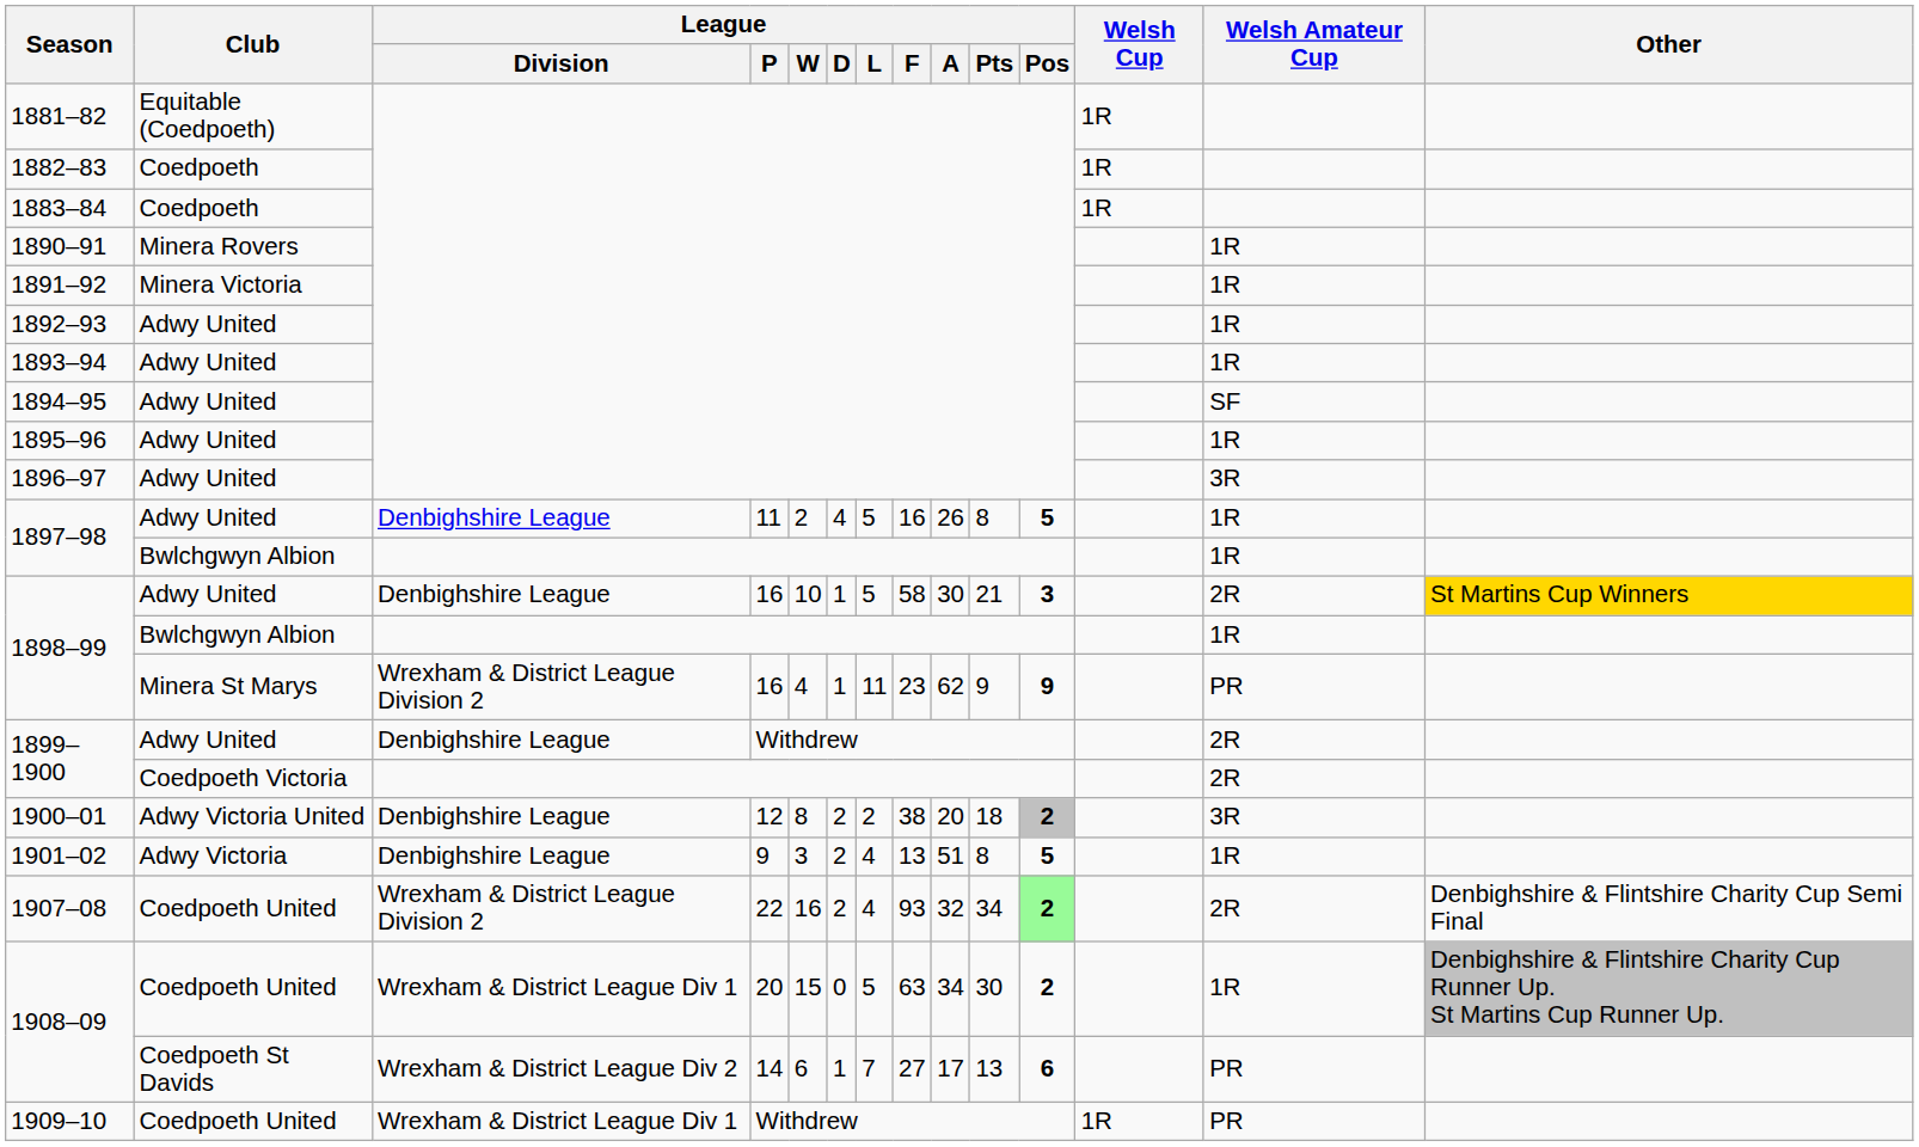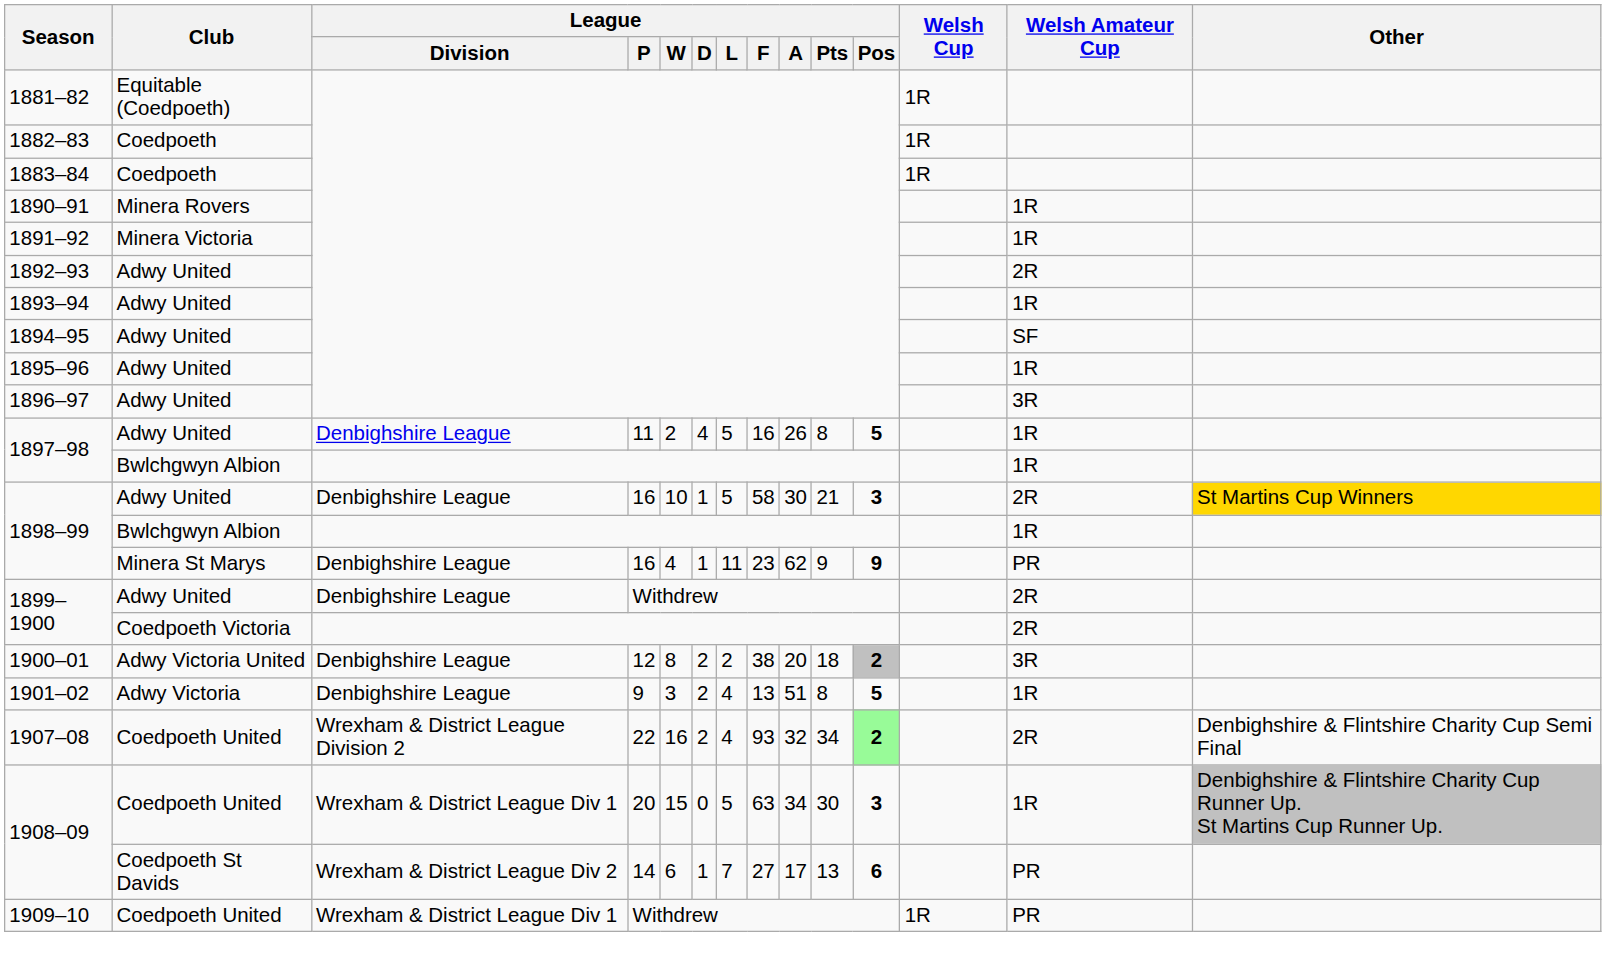1892–93 | Welsh Amateur Cup: 1R -> 2R
1898–99 / Minera St Marys | League / Division: Wrexham & District League Division 2 -> Denbighshire League
1908–09 / Coedpoeth United | League / Pos: 2 -> 3
